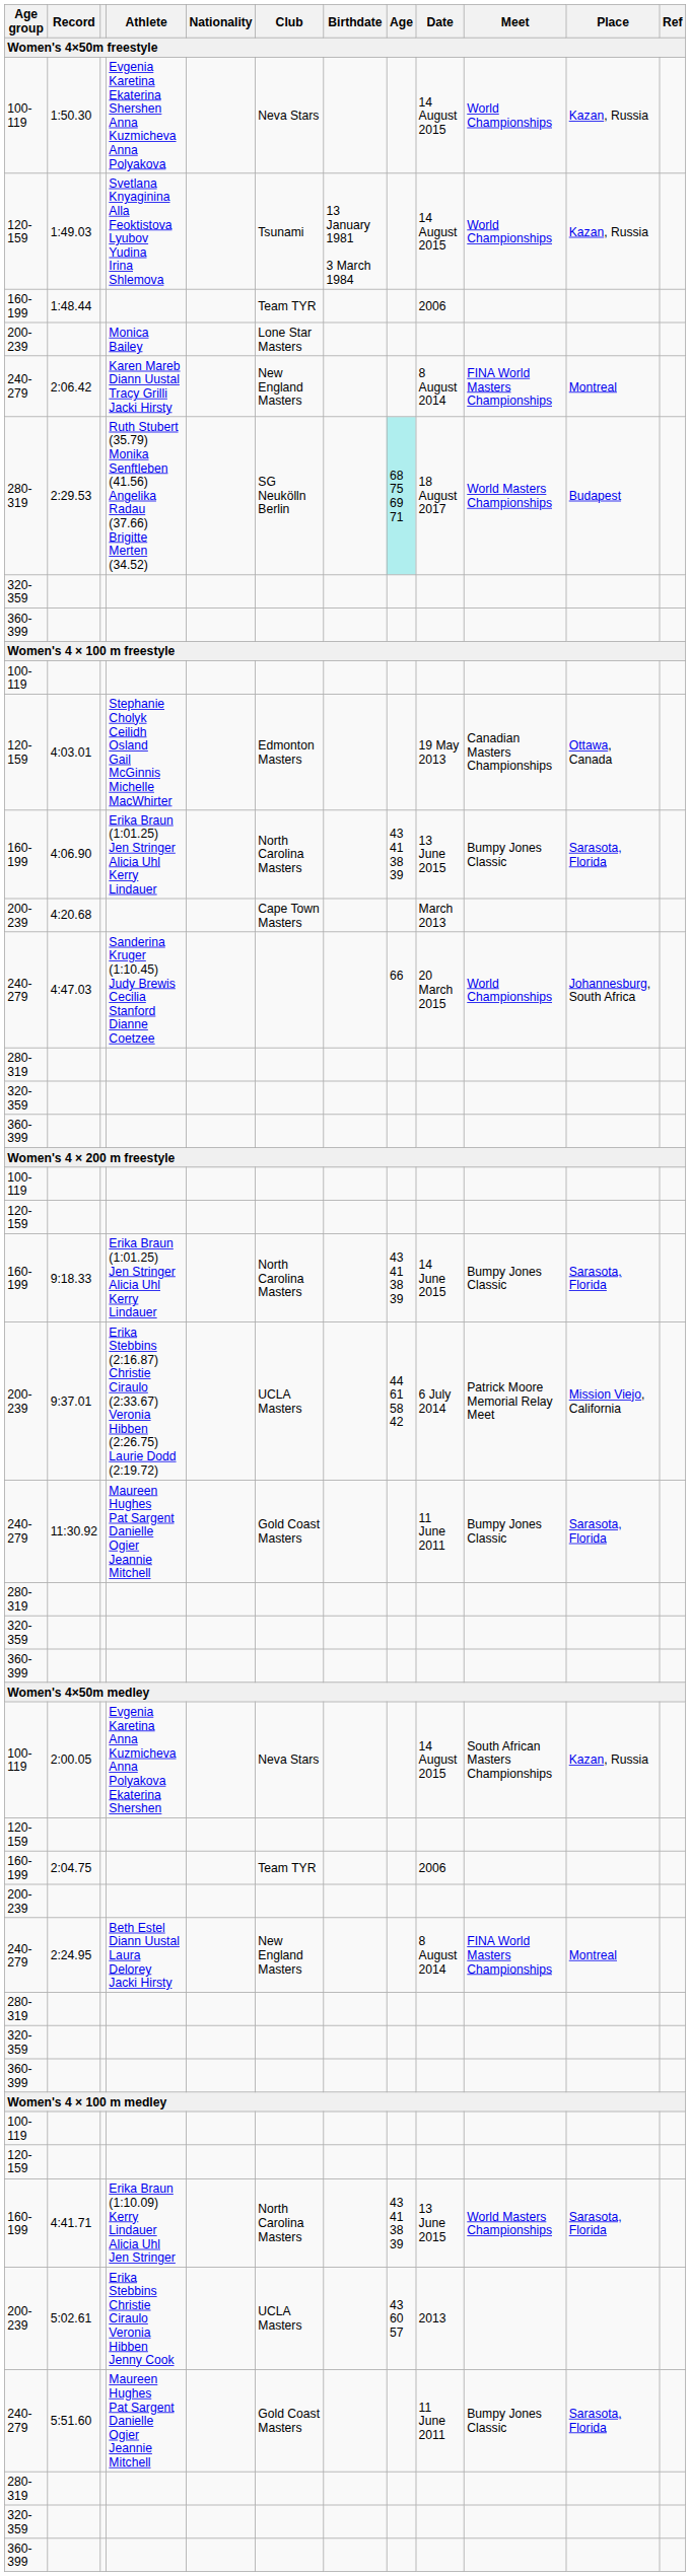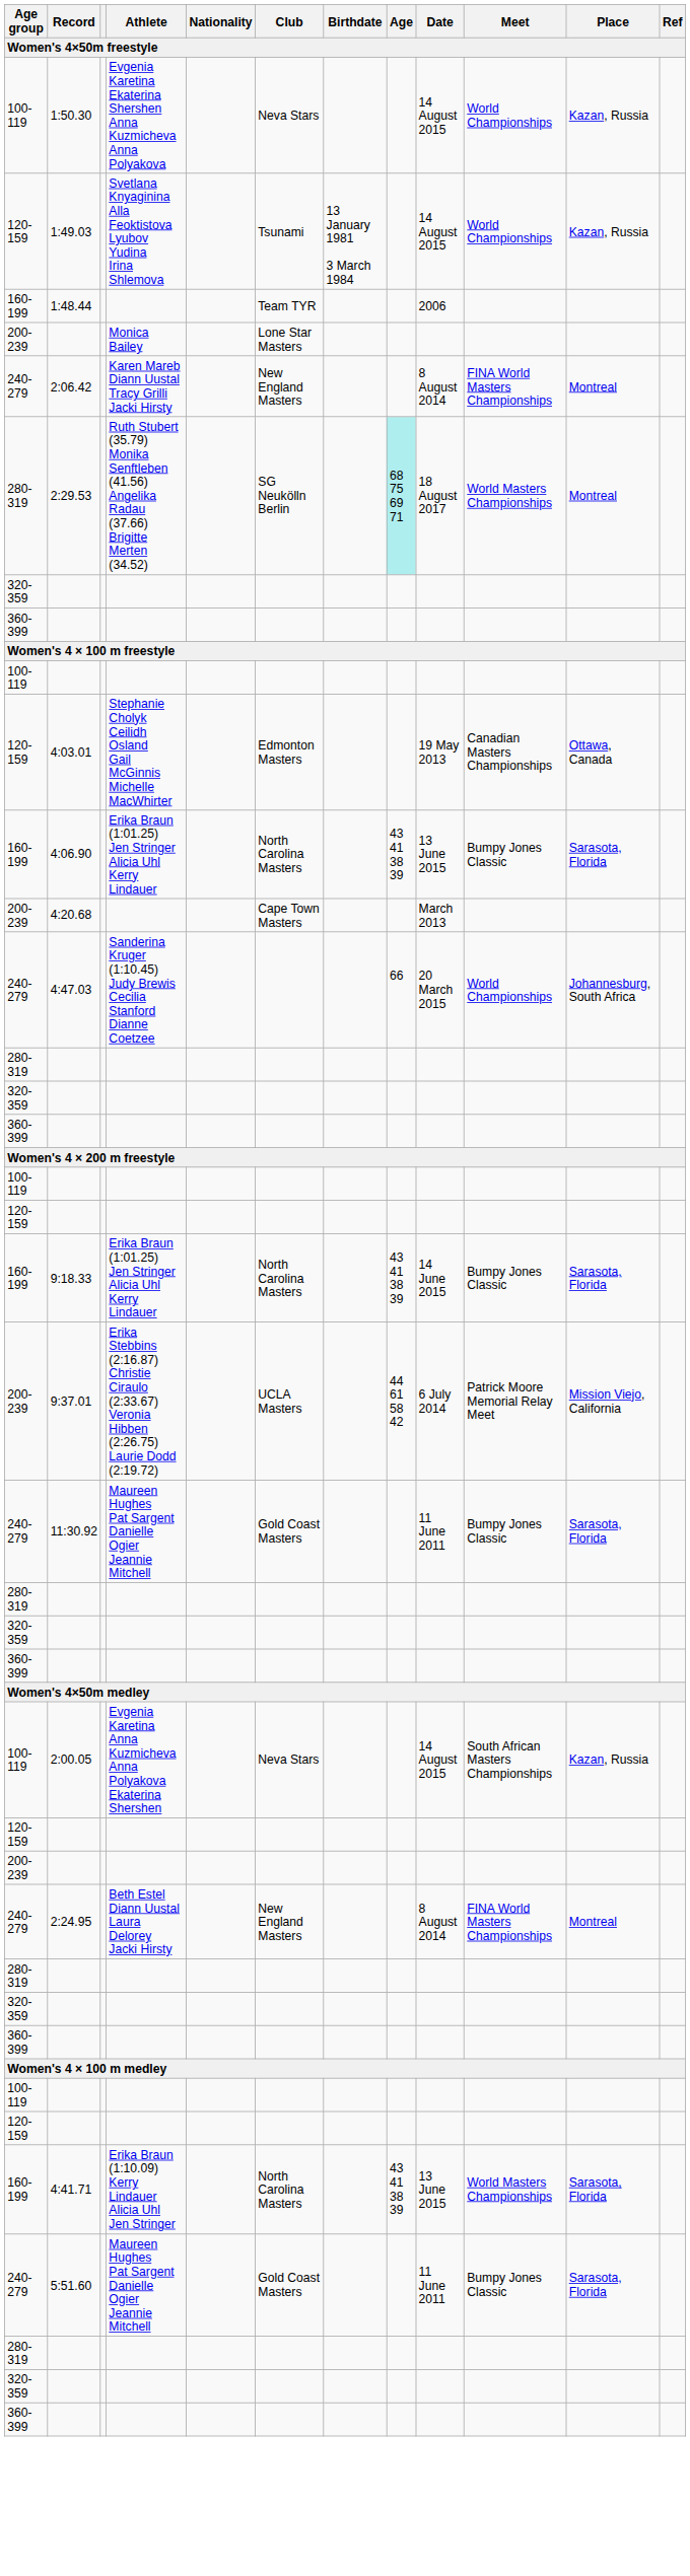2:29.53 | Place: Budapest -> Montreal
- row: 160-199 | 2:04.75 | Team TYR | 2006
- row: 200-239 | 5:02.61 | Erika Stebbins Christie Ciraulo Veronia Hibben Jenny Cook | UCLA Masters | 43 60 57 | 2013
